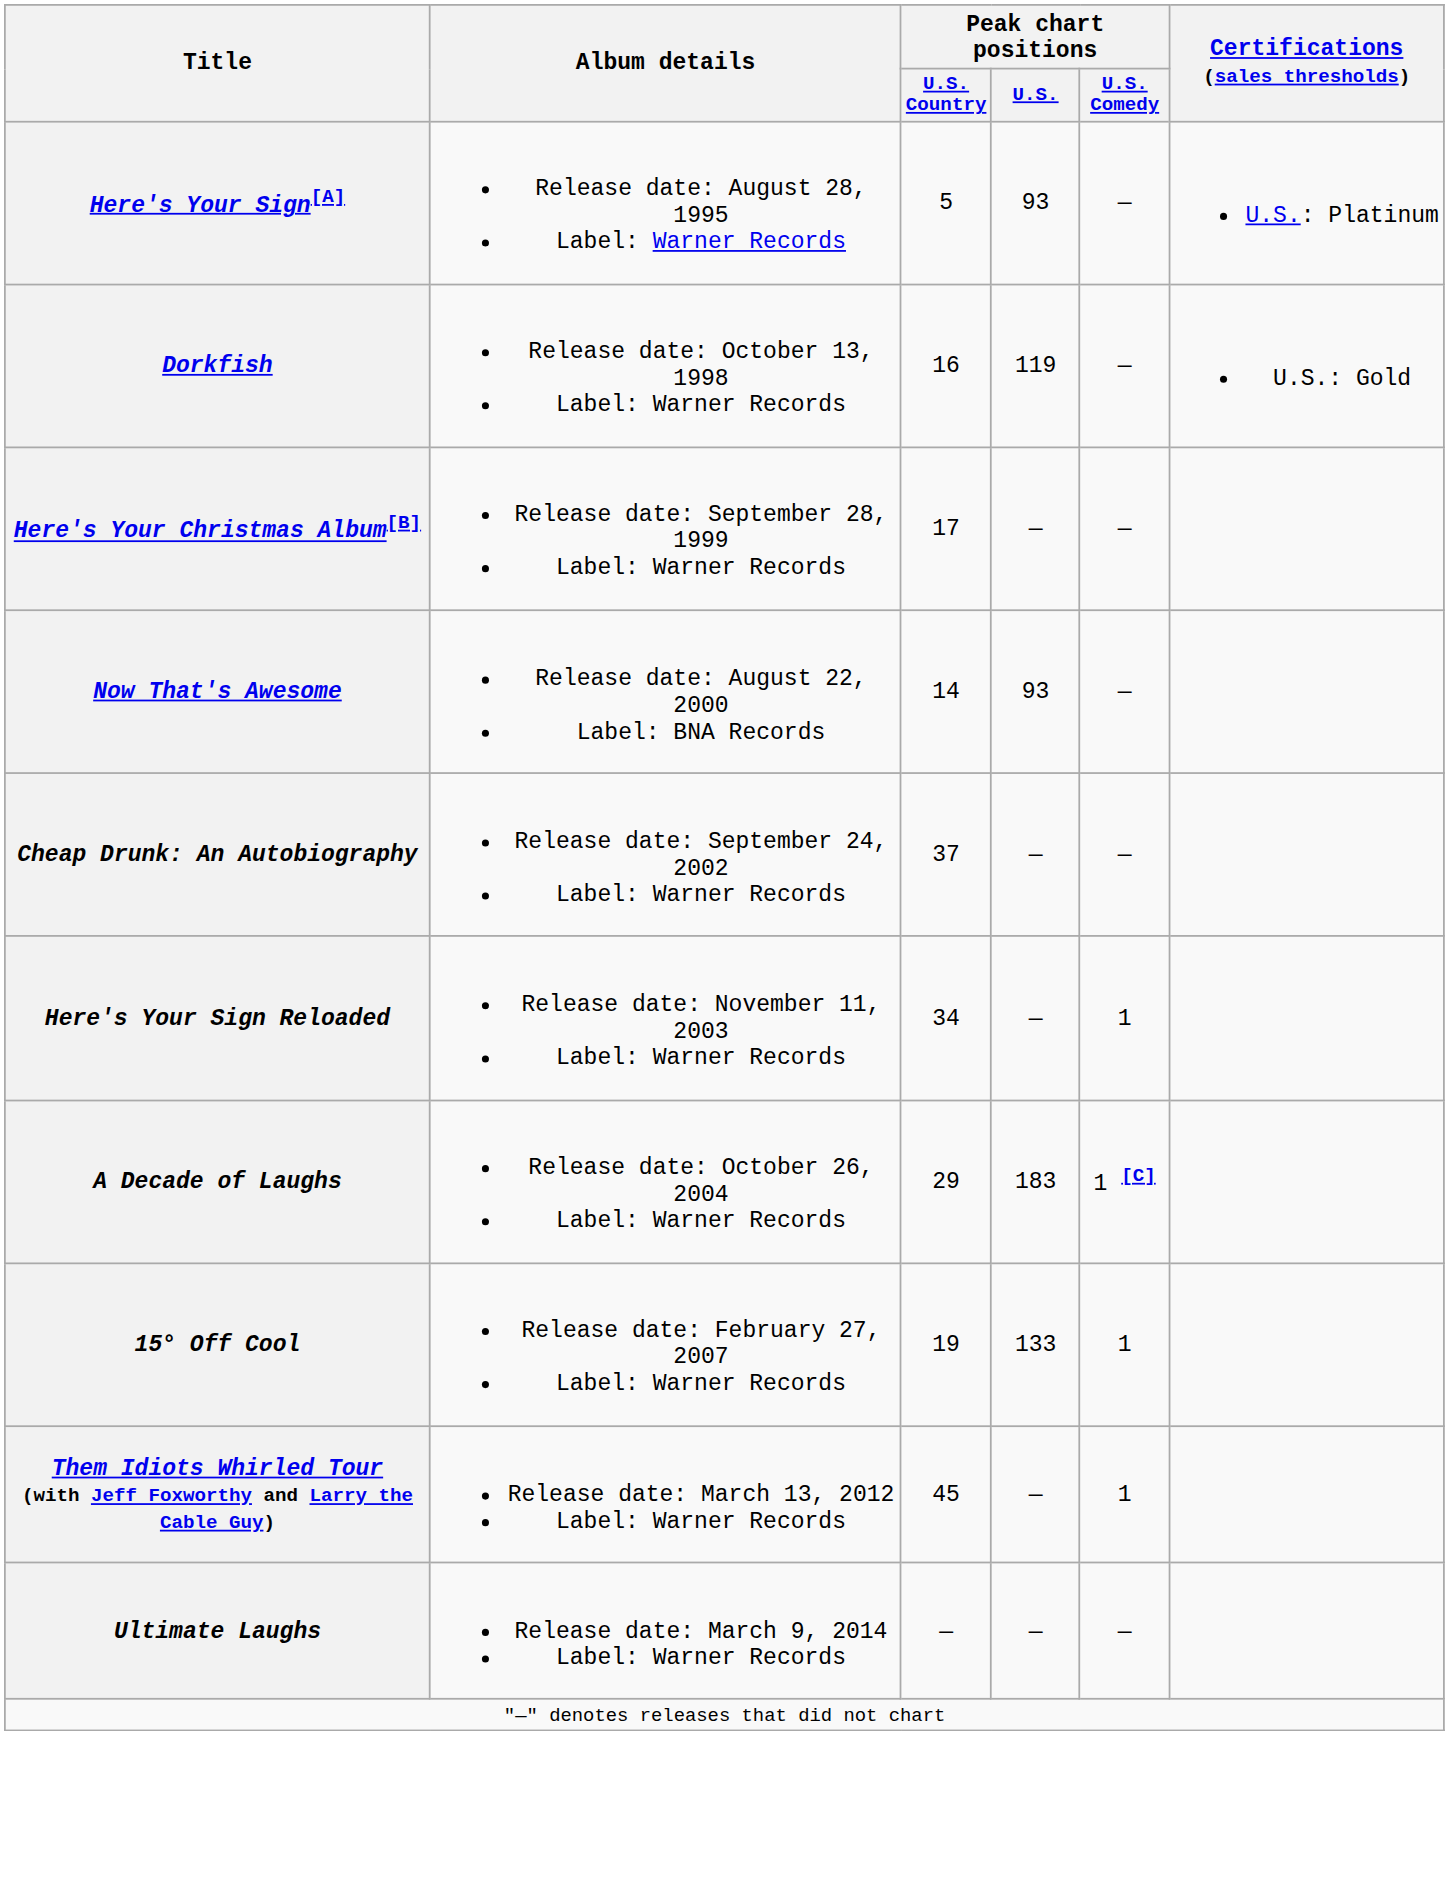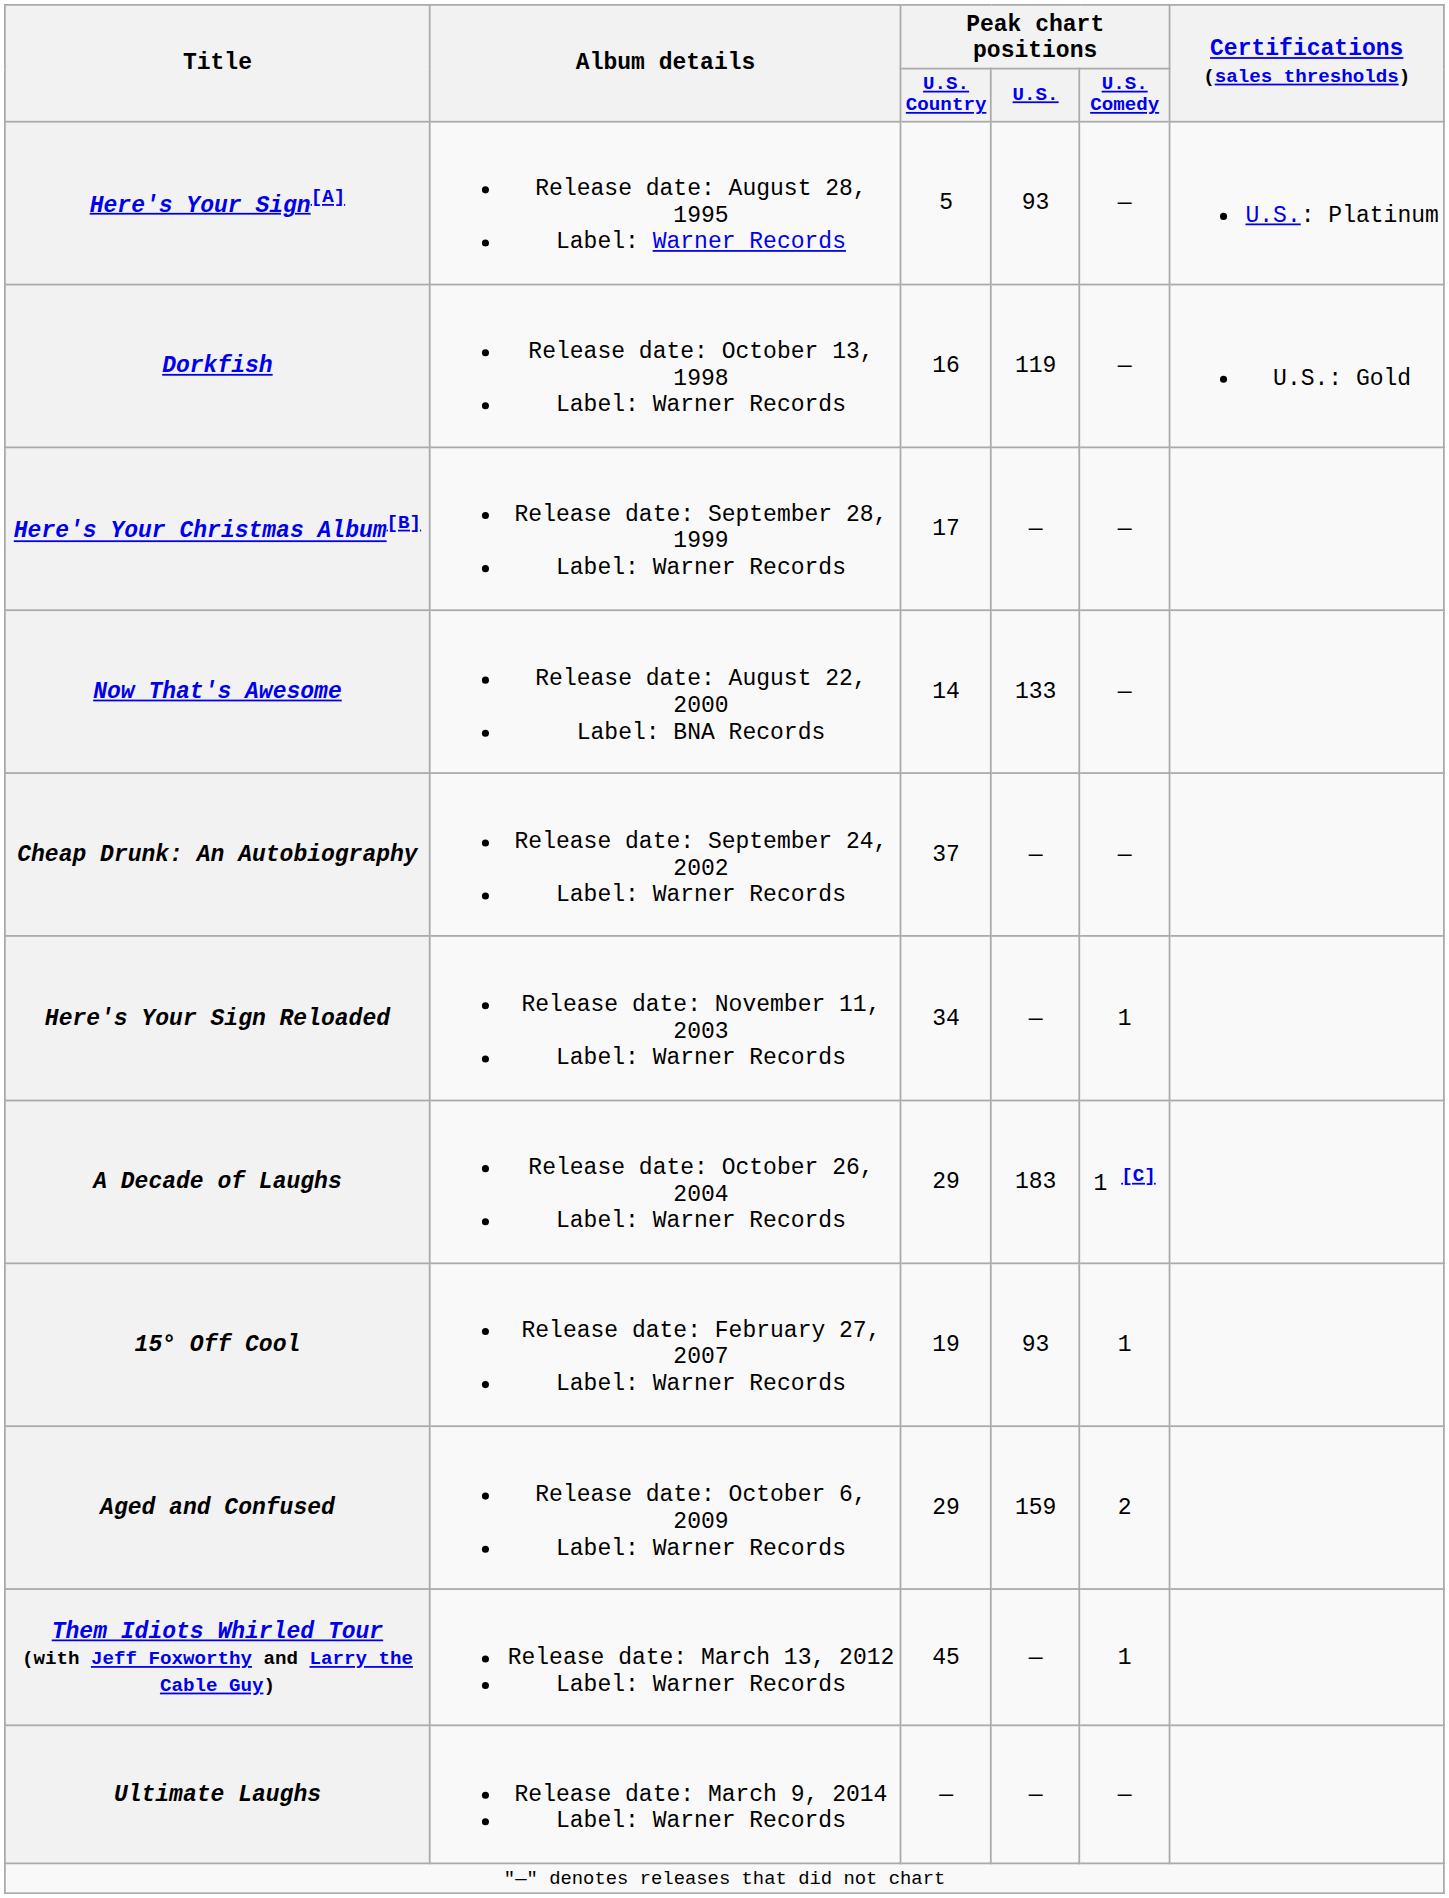Now That's Awesome | Peak chart positions / U.S.: 93 -> 133
15° Off Cool | Peak chart positions / U.S.: 133 -> 93
+ row: Aged and Confused | Release date: October 6, 2009 Label: Warner Records | 29 | 159 | 2
